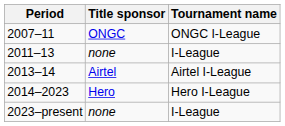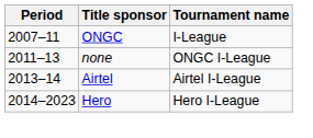2007–11 | Tournament name: ONGC I-League -> I-League
2011–13 | Tournament name: I-League -> ONGC I-League
- row: 2023–present | none | I-League
